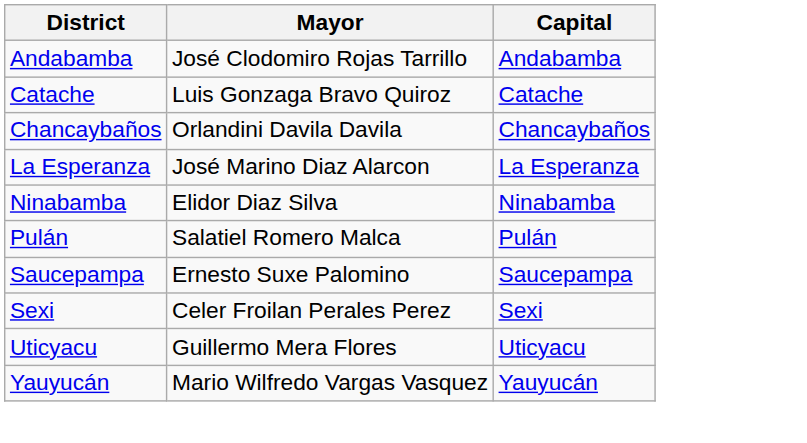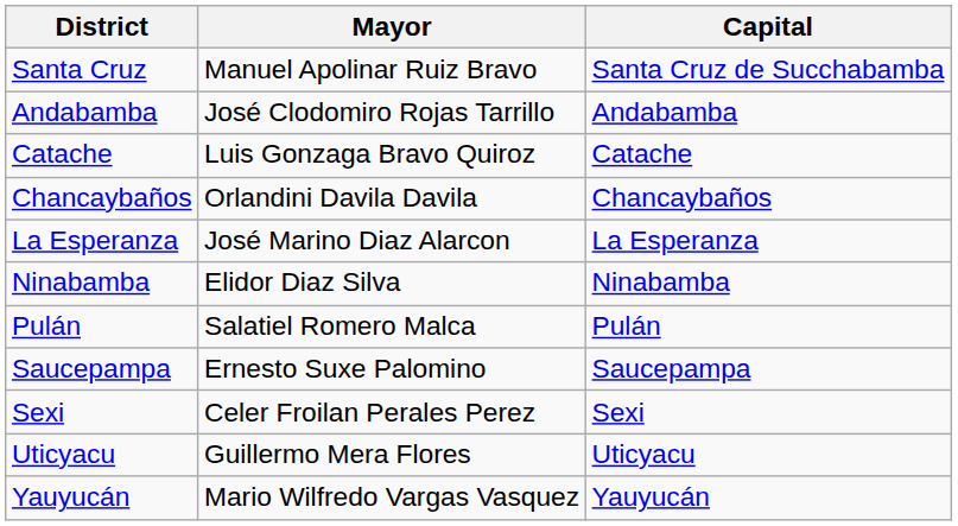+ row: Santa Cruz | Manuel Apolinar Ruiz Bravo | Santa Cruz de Succhabamba
